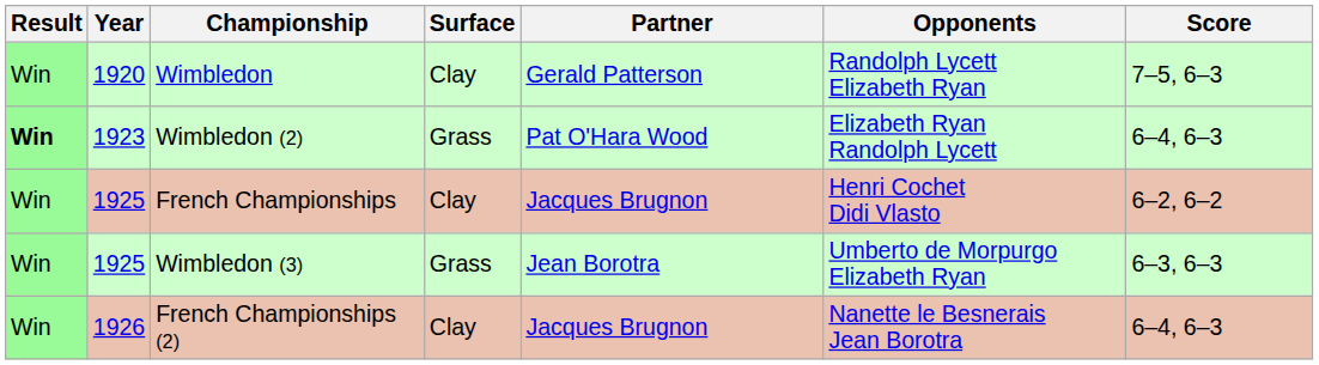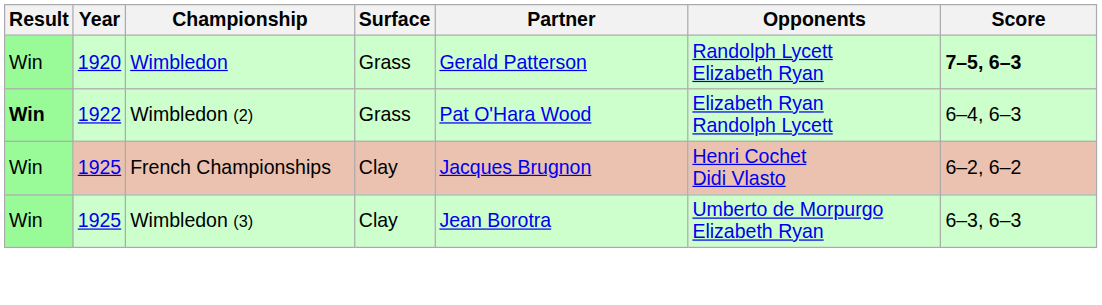Wimbledon | Surface: Clay -> Grass
Wimbledon | Score: normal -> bold
Wimbledon (2) | Year: 1923 -> 1922
Wimbledon (3) | Surface: Grass -> Clay
- row: Win | 1926 | French Championships (2) | Clay | Jacques Brugnon | Nanette le Besnerais Jean Borotra | 6–4, 6–3
